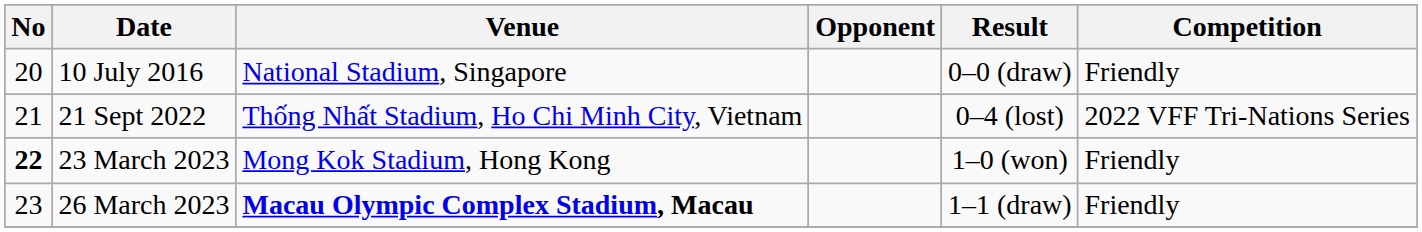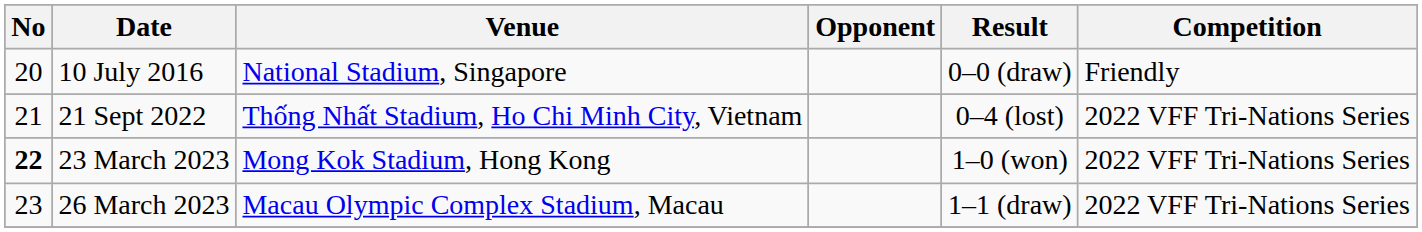23 March 2023 | Competition: Friendly -> 2022 VFF Tri-Nations Series
26 March 2023 | Venue: bold -> normal
26 March 2023 | Competition: Friendly -> 2022 VFF Tri-Nations Series
